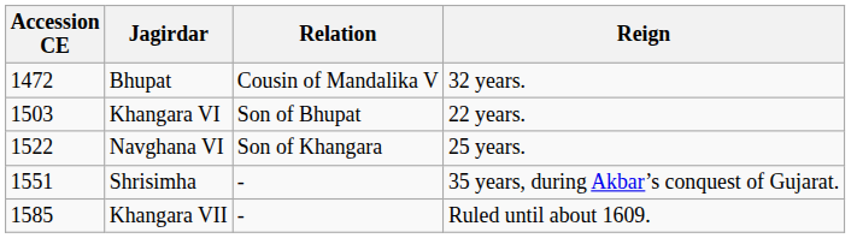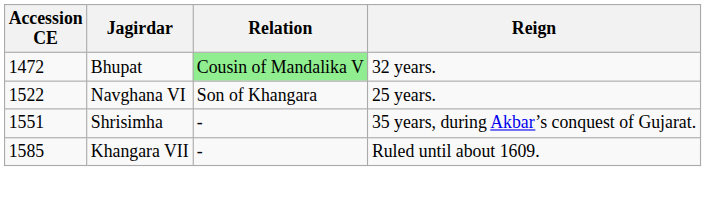Bhupat | Relation: no background -> lightgreen background
- row: 1503 | Khangara VI | Son of Bhupat | 22 years.
